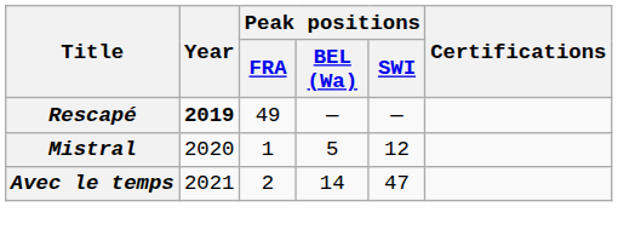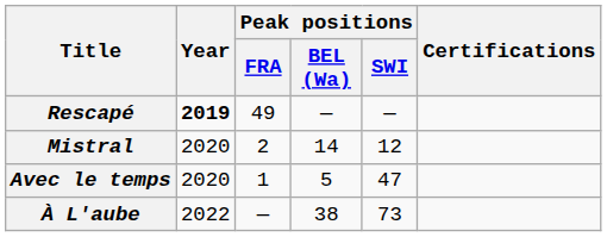Mistral | Peak positions / FRA: 1 -> 2
Mistral | Peak positions / BEL (Wa): 5 -> 14
Avec le temps | Year: 2021 -> 2020
Avec le temps | Peak positions / FRA: 2 -> 1
Avec le temps | Peak positions / BEL (Wa): 14 -> 5
+ row: À L'aube | 2022 | — | 38 | 73
